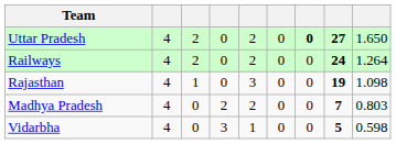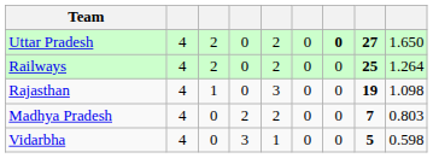Railways | column 8: 24 -> 25
